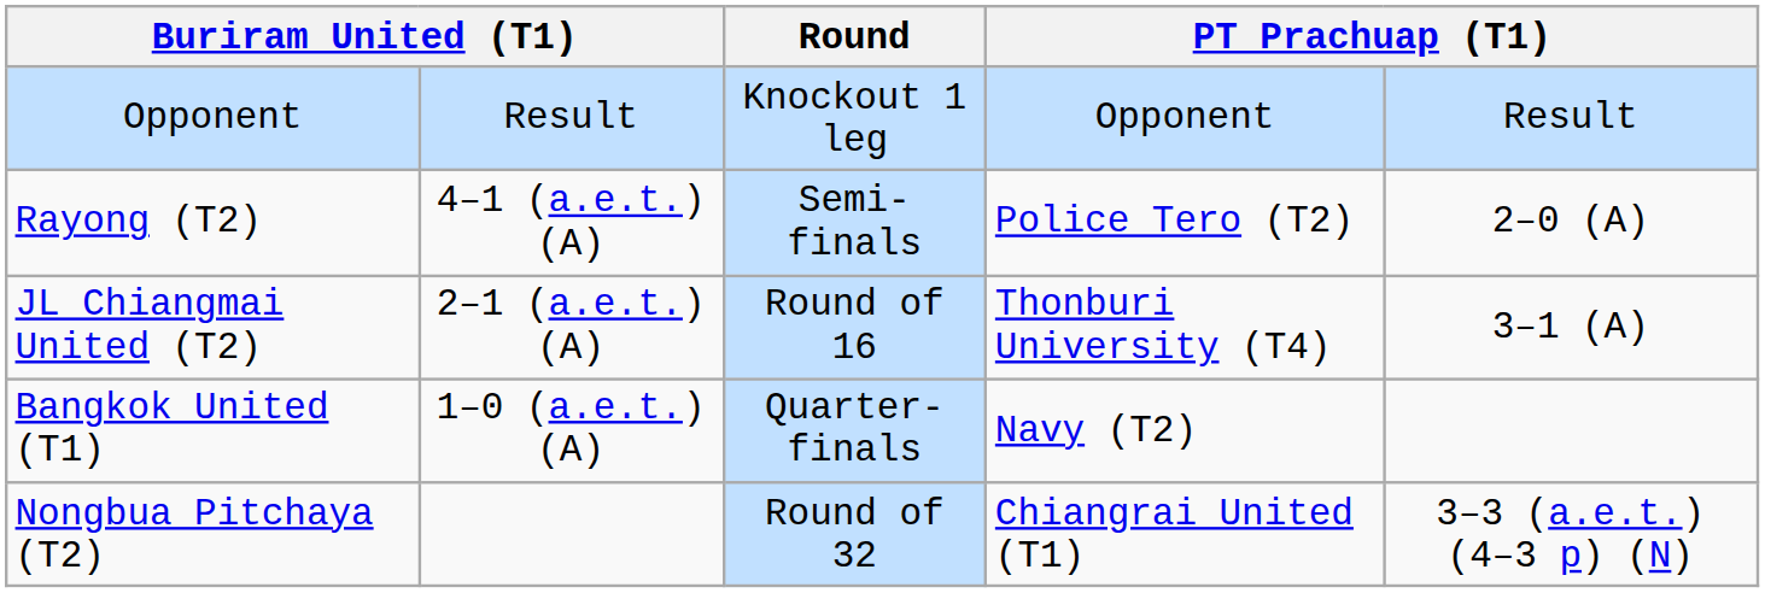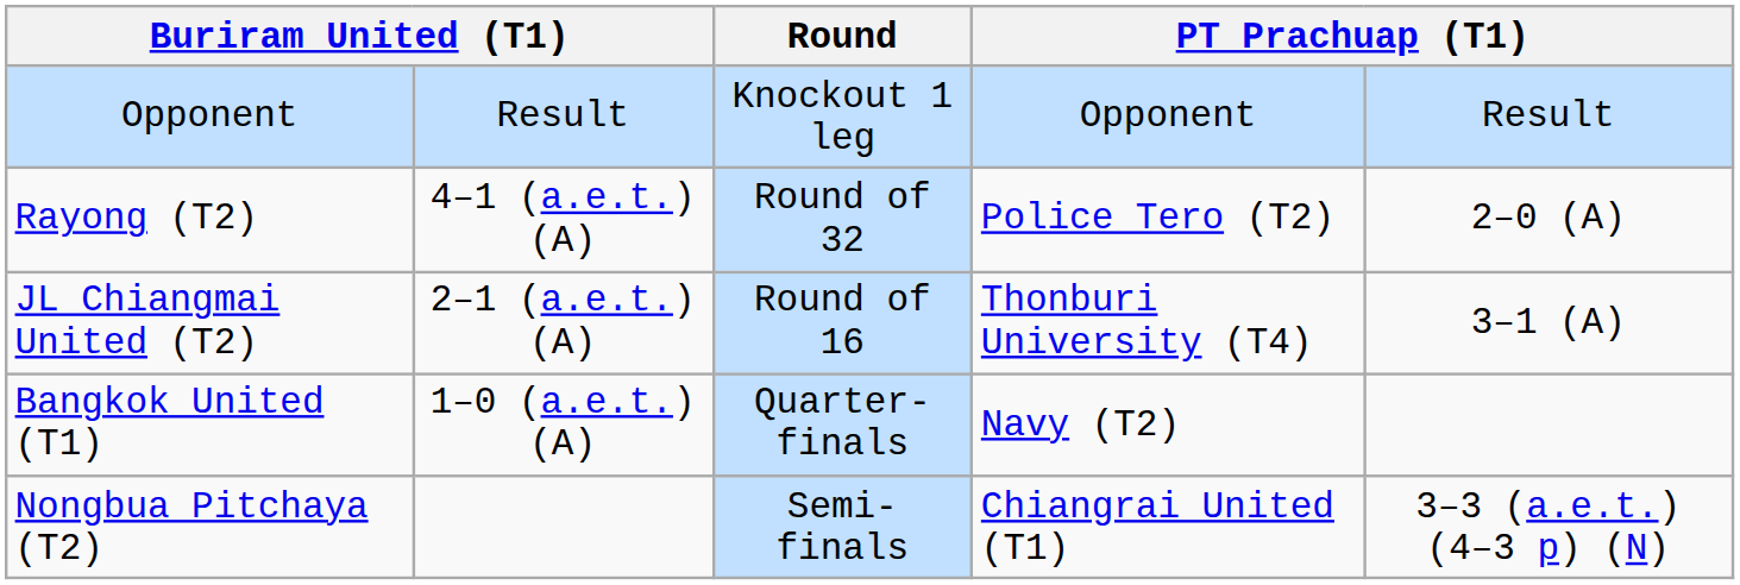Rayong (T2) | Round: Semi-finals -> Round of 32
Nongbua Pitchaya (T2) | Round: Round of 32 -> Semi-finals
